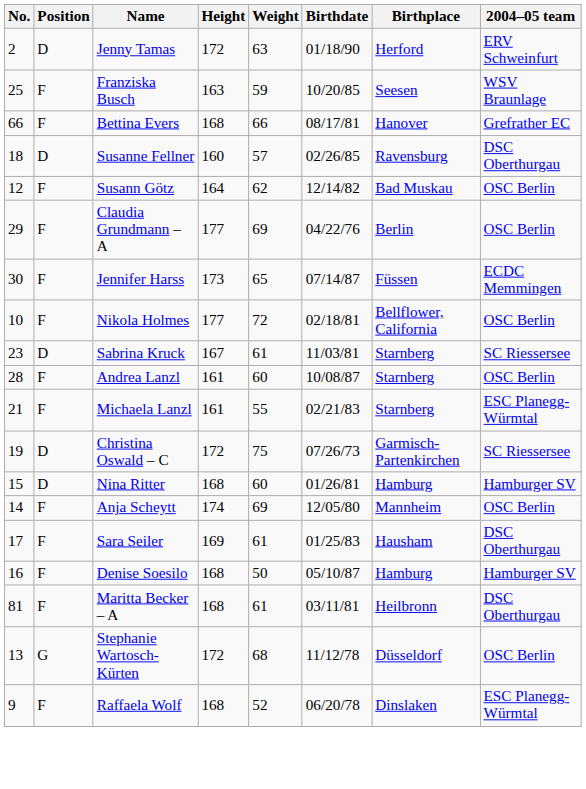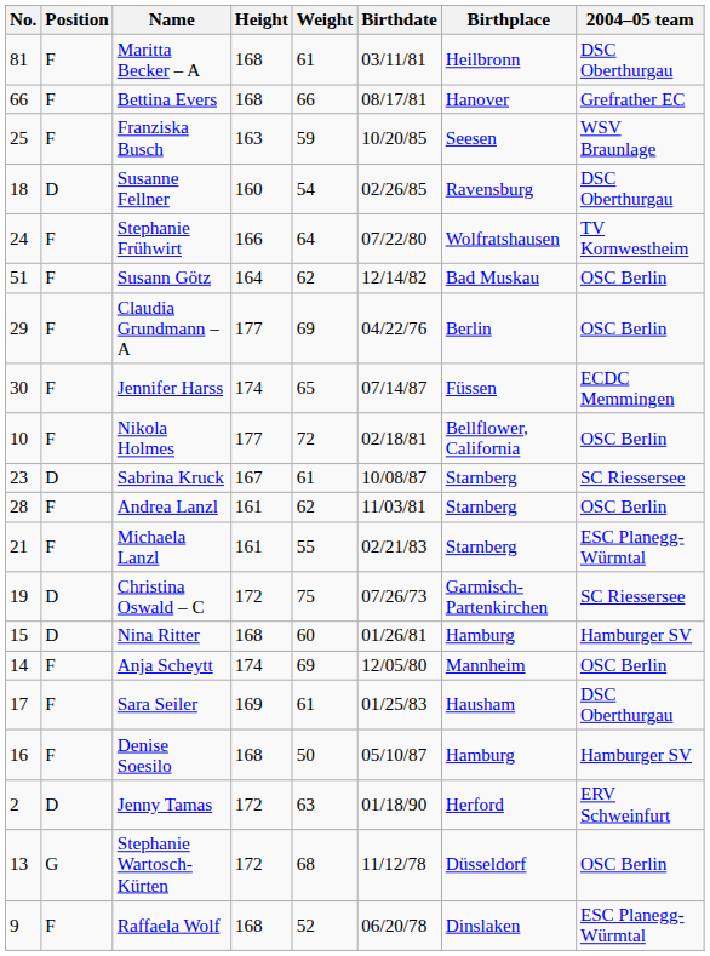rows swapped: Maritta Becker – A <-> Jenny Tamas
rows swapped: Franziska Busch <-> Bettina Evers
Susanne Fellner | Weight: 57 -> 54
+ row: 24 | F | Stephanie Frühwirt | 166 | 64 | 07/22/80 | Wolfratshausen | TV Kornwestheim
Susann Götz | No.: 12 -> 51
Jennifer Harss | Height: 173 -> 174
Sabrina Kruck | Birthdate: 11/03/81 -> 10/08/87
Andrea Lanzl | Weight: 60 -> 62
Andrea Lanzl | Birthdate: 10/08/87 -> 11/03/81
